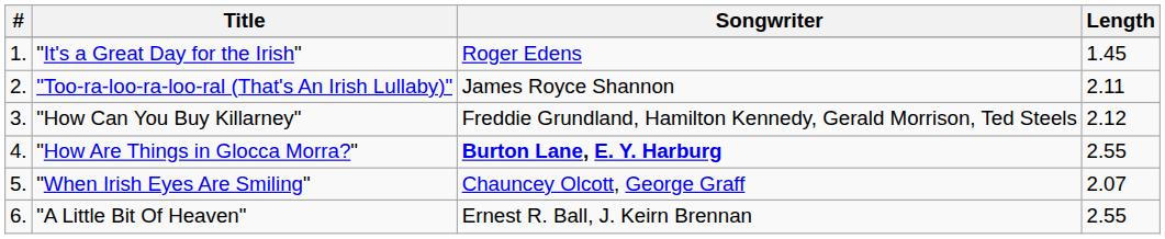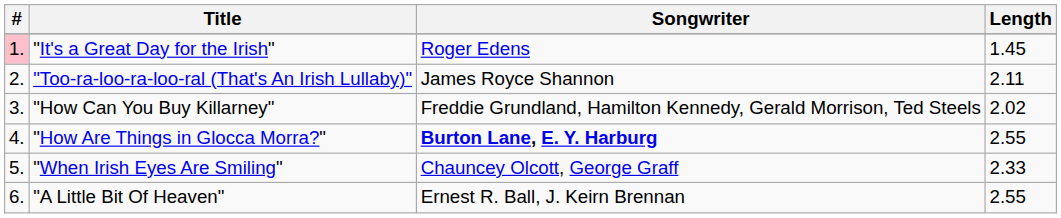"It's a Great Day for the Irish" | #: no background -> pink background
"How Can You Buy Killarney" | Length: 2.12 -> 2.02
"When Irish Eyes Are Smiling" | Length: 2.07 -> 2.33
